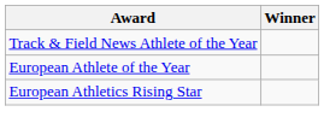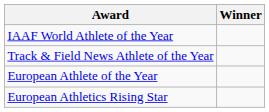+ row: IAAF World Athlete of the Year
